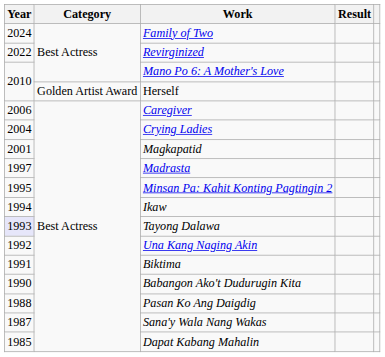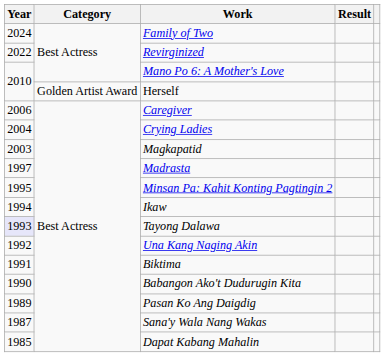Magkapatid | Year: 2001 -> 2003
Pasan Ko Ang Daigdig | Year: 1988 -> 1989
